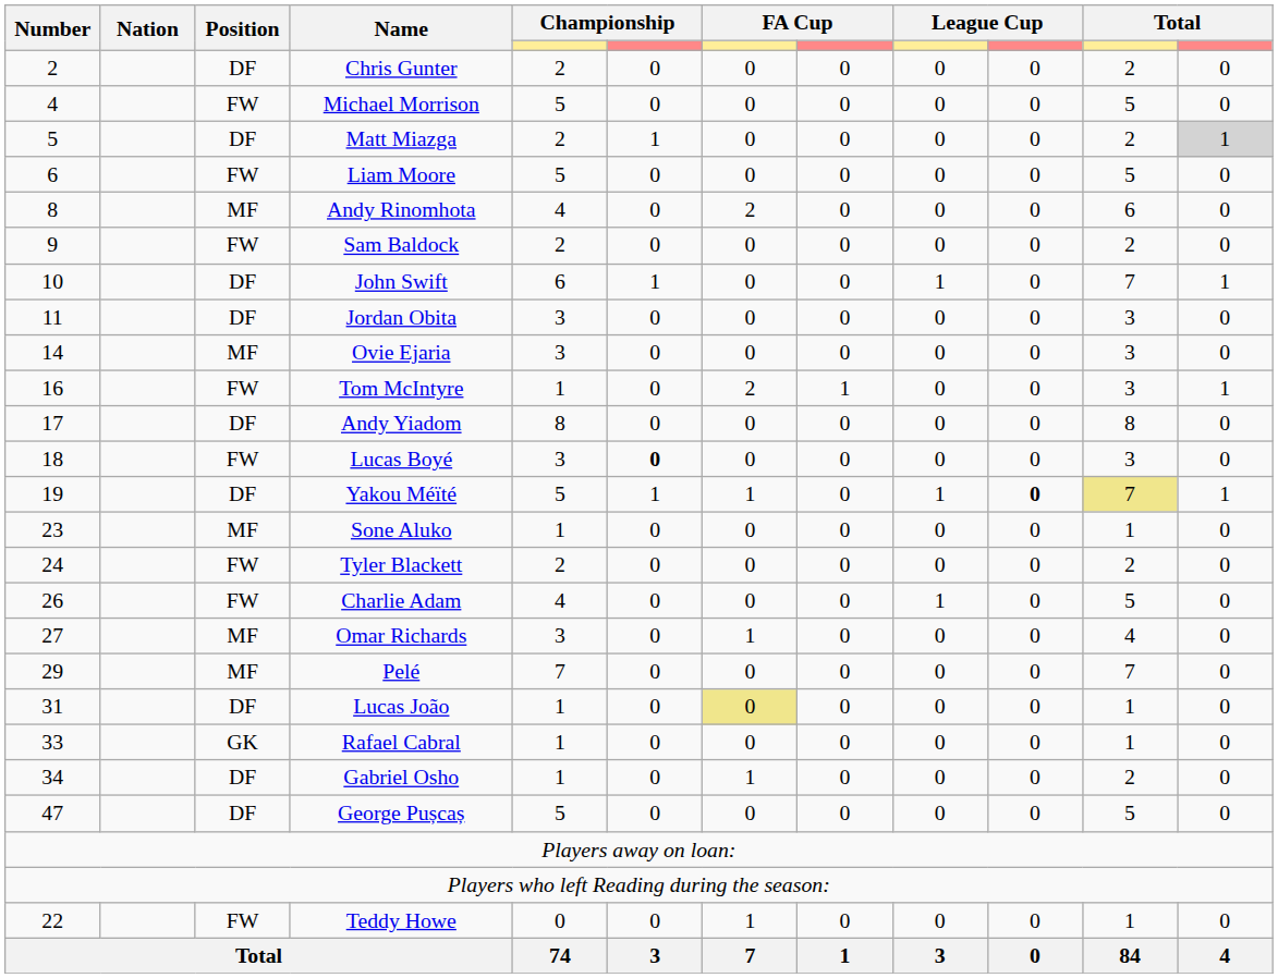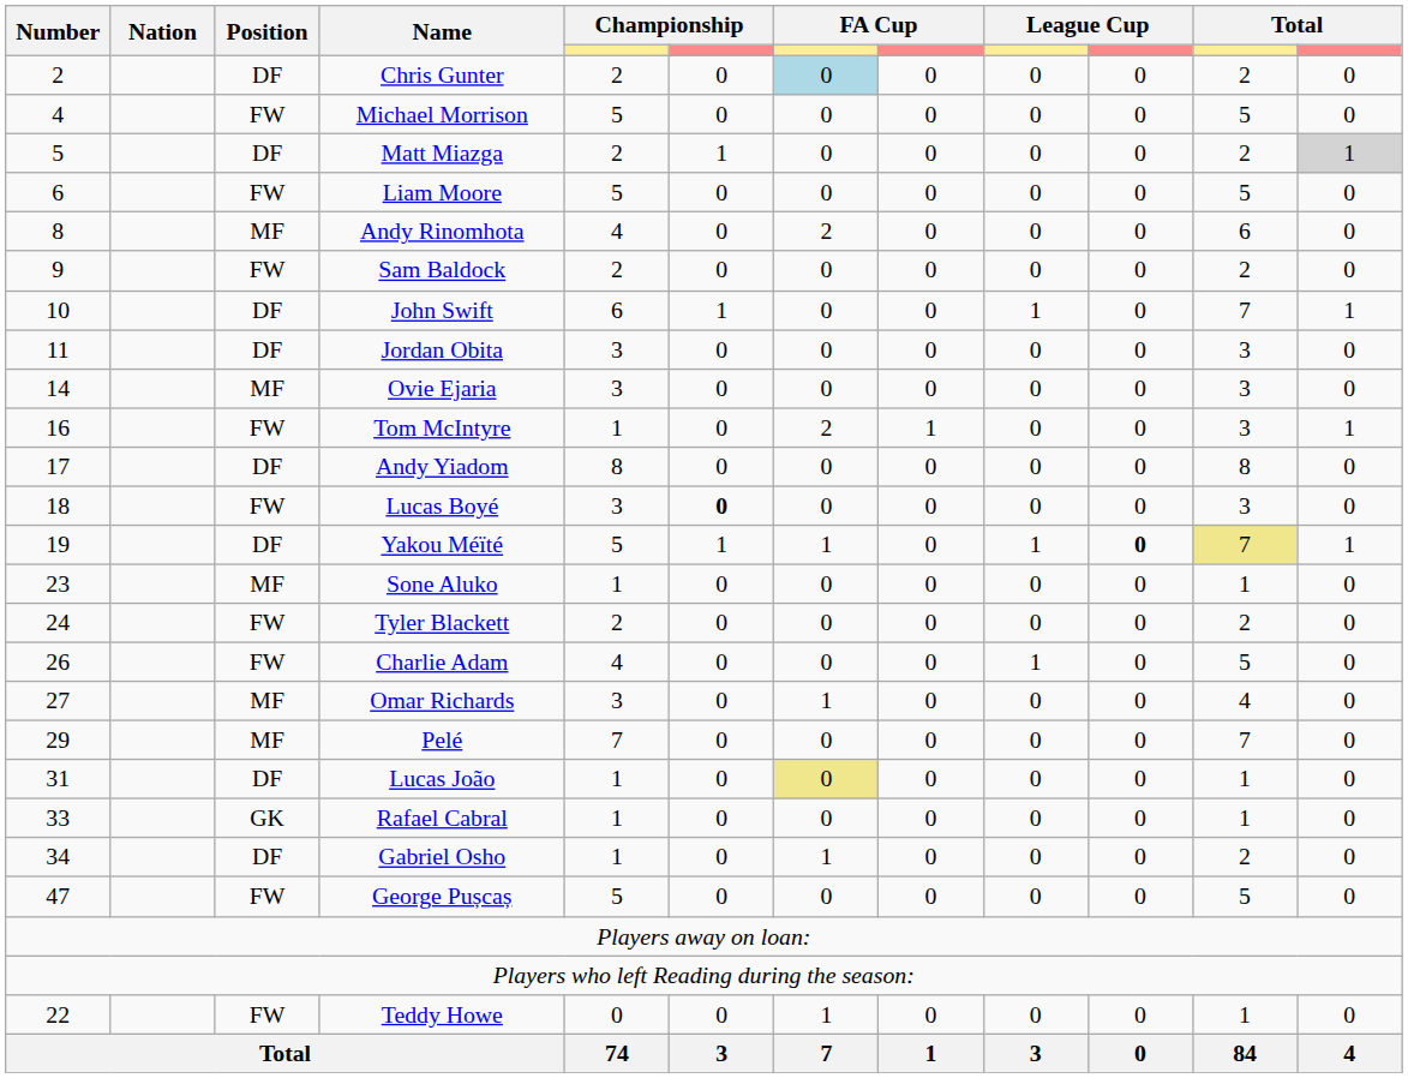Chris Gunter | column 7: no background -> lightblue background
George Pușcaș | Position: DF -> FW
